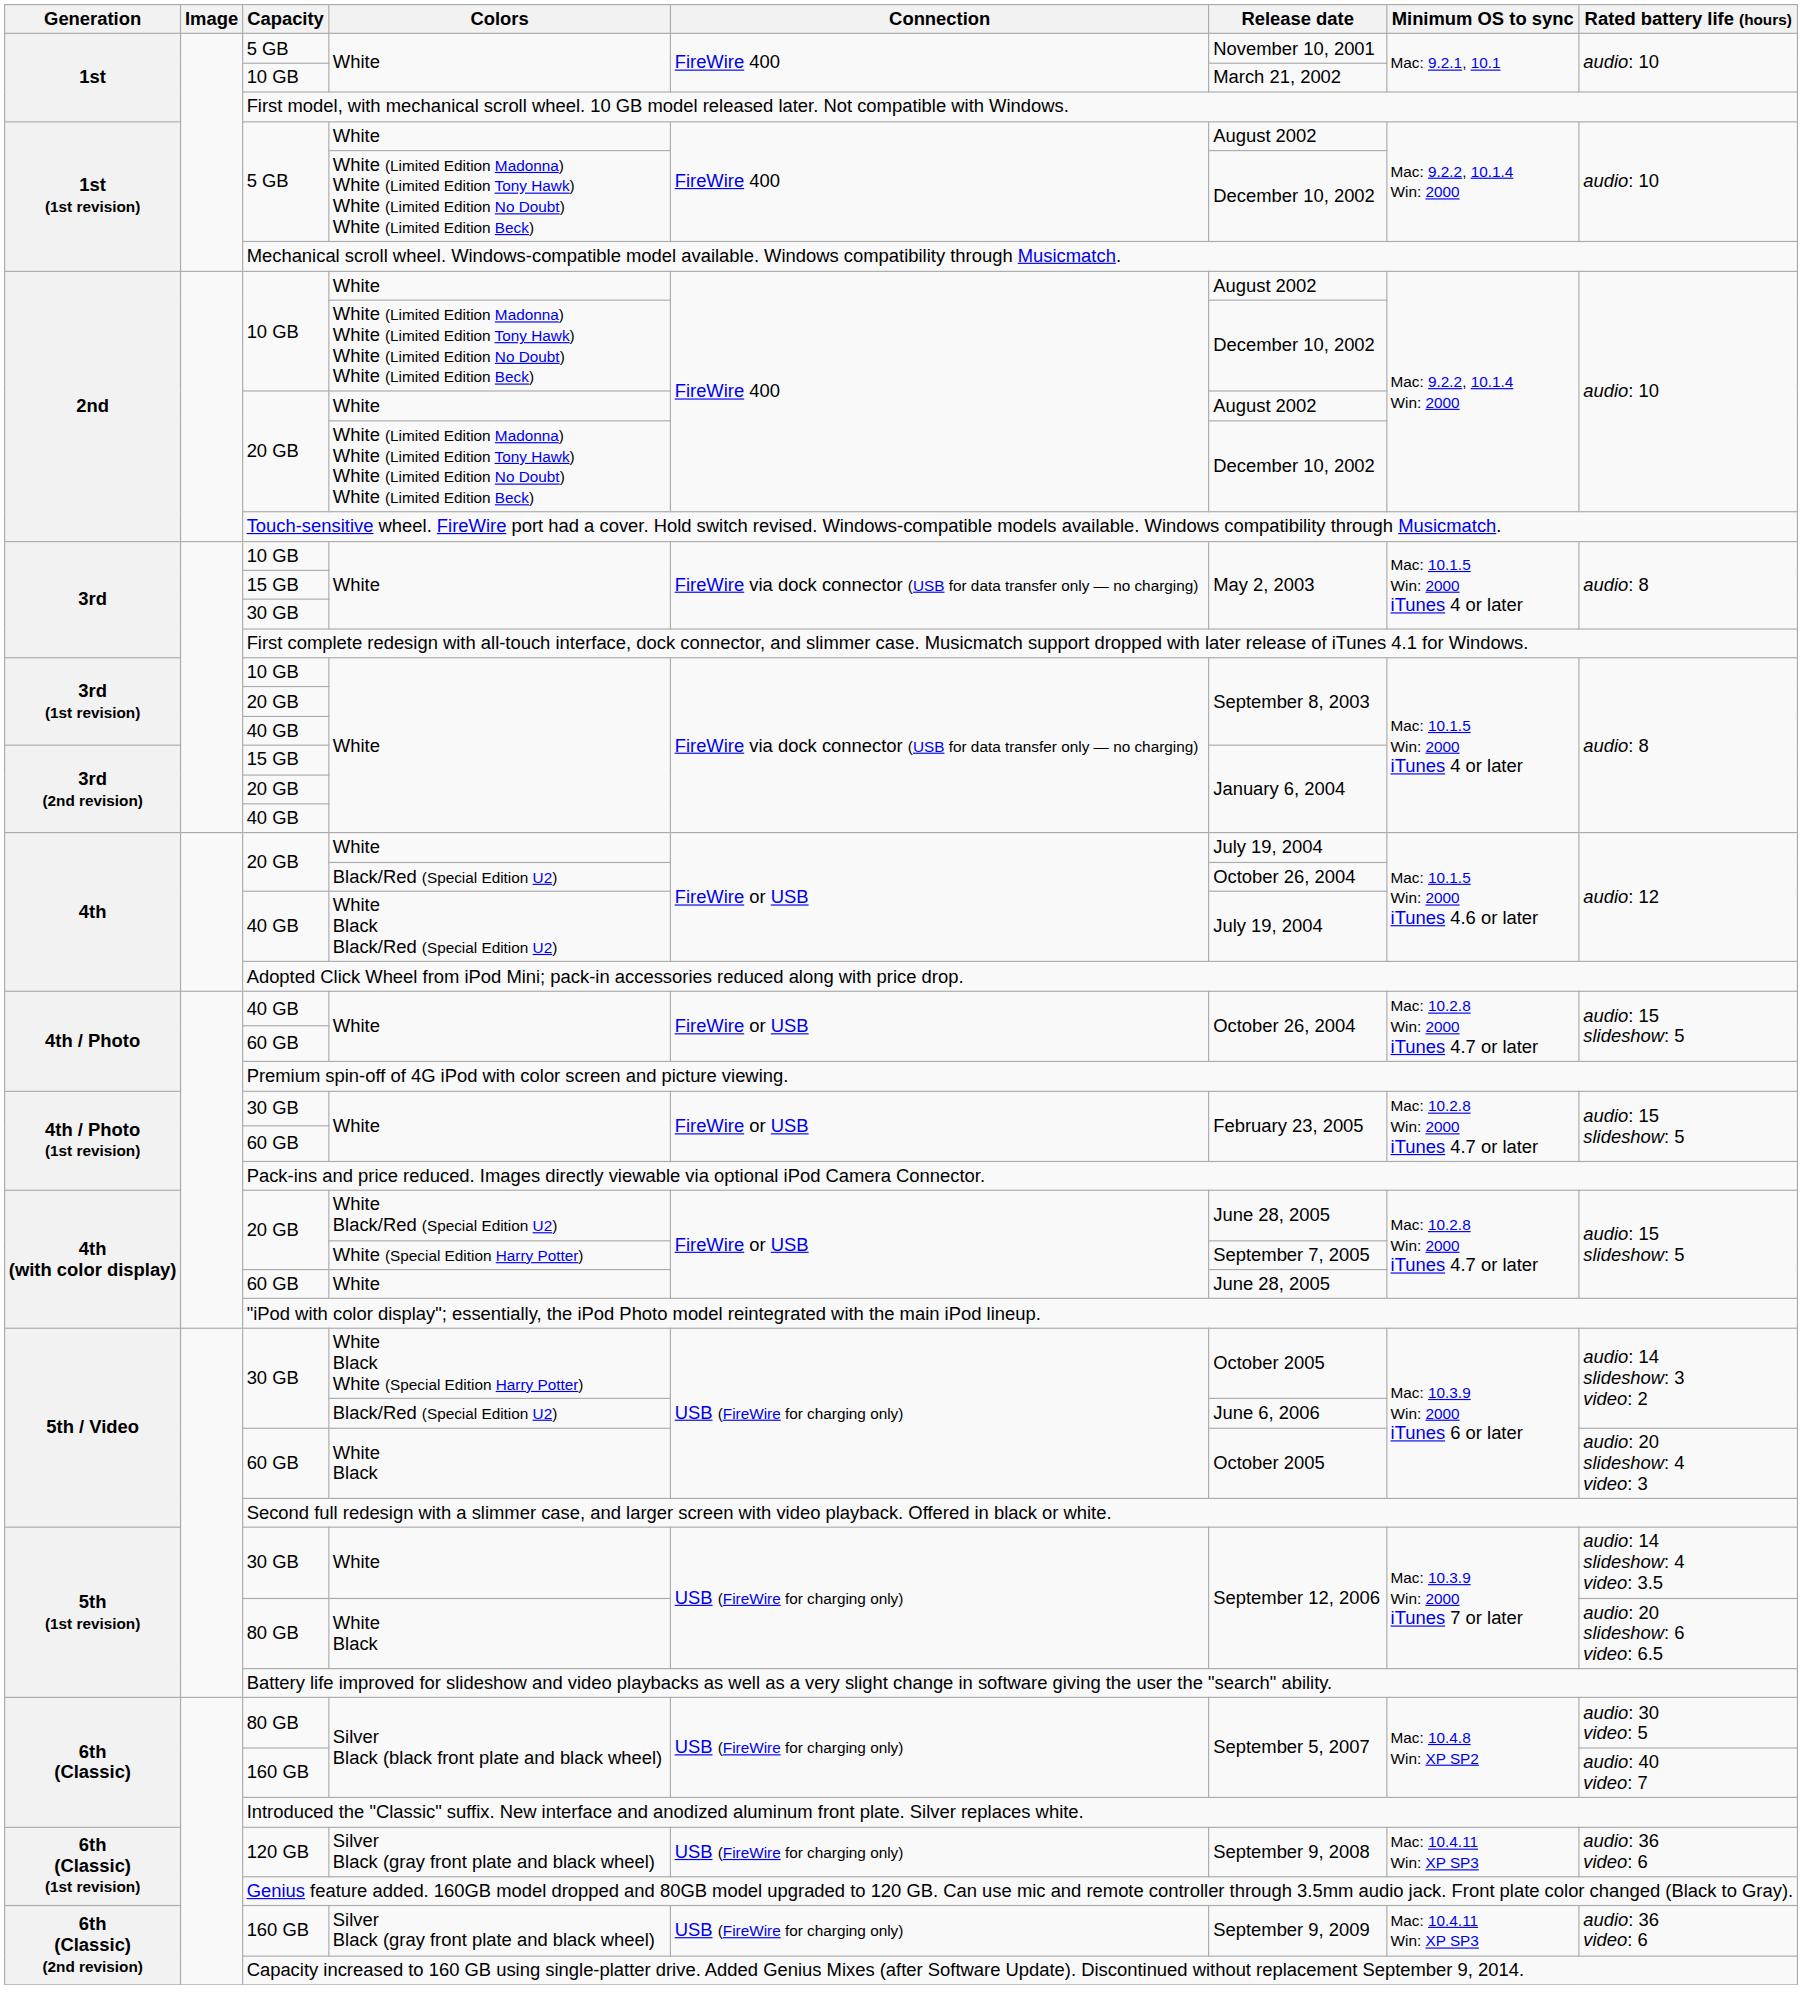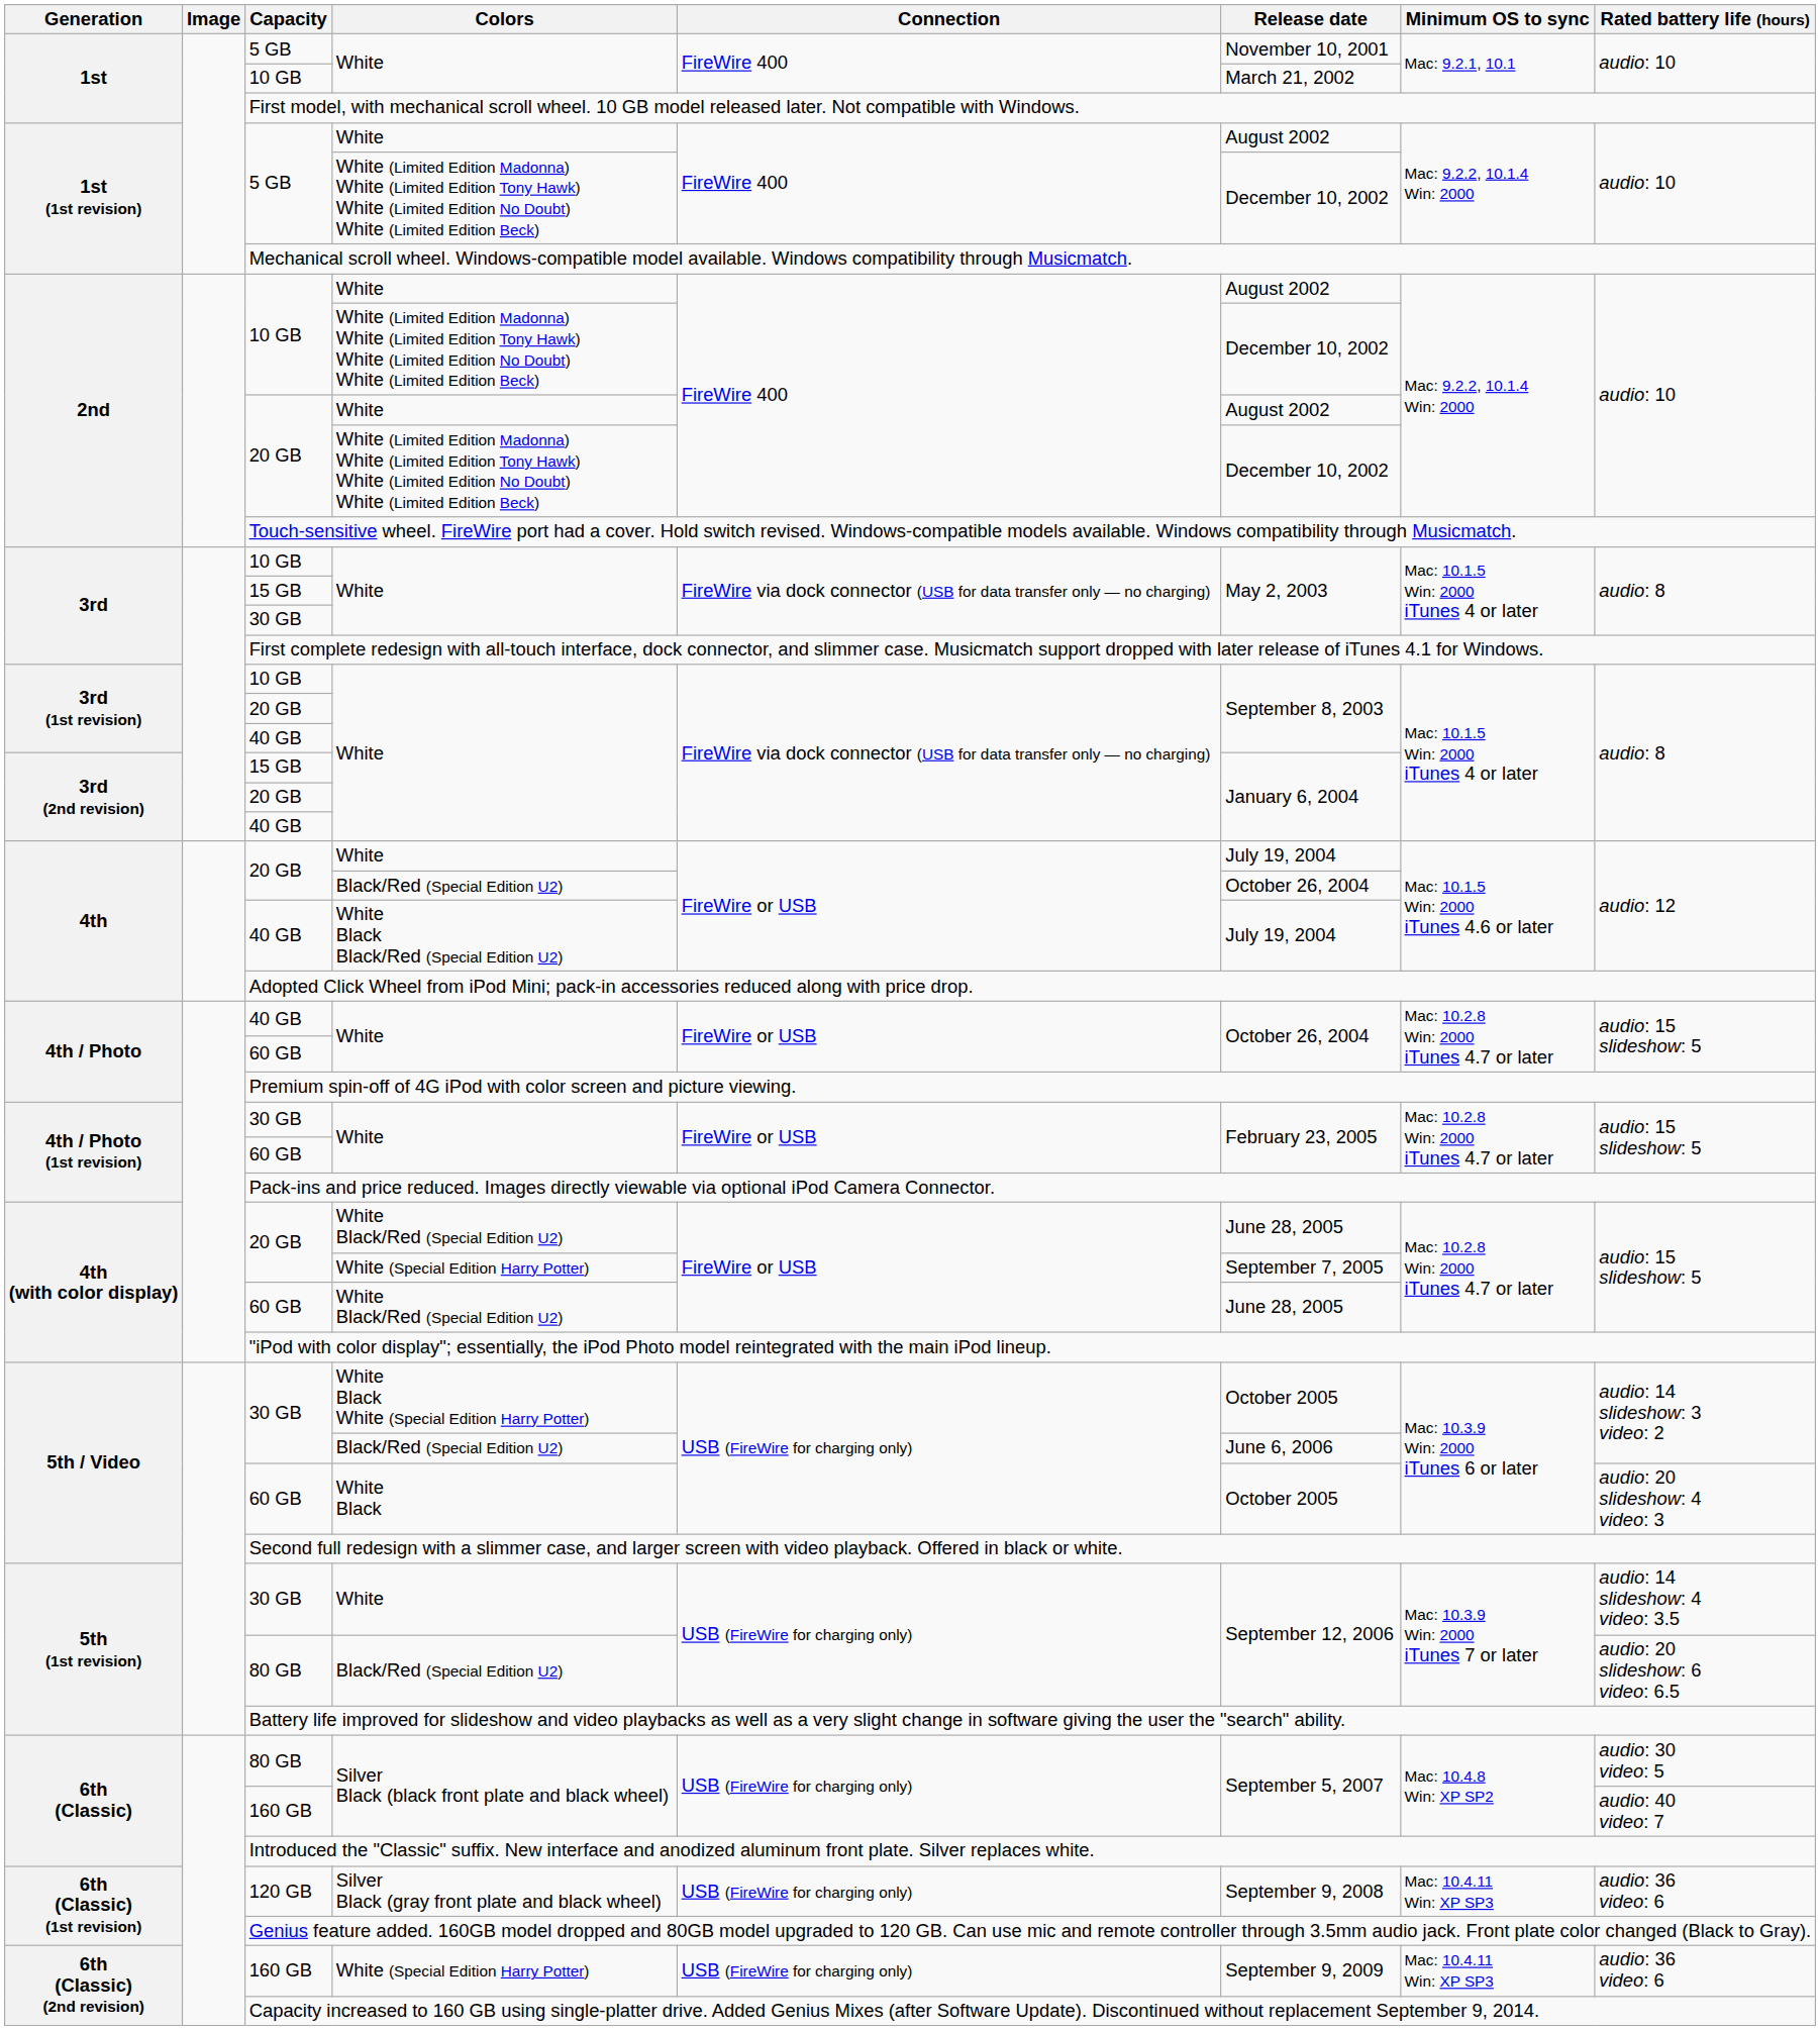4th (with color display) / 60 GB | Colors: White -> White Black/Red (Special Edition U2)
5th (1st revision) / 80 GB | Colors: White Black -> Black/Red (Special Edition U2)
6th (Classic) (2nd revision) / 160 GB | Colors: Silver Black (gray front plate and black wheel) -> White (Special Edition Harry Potter)
